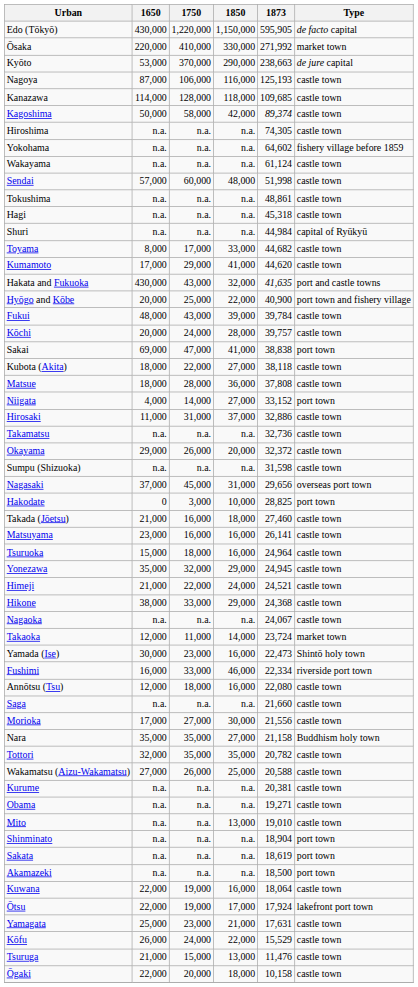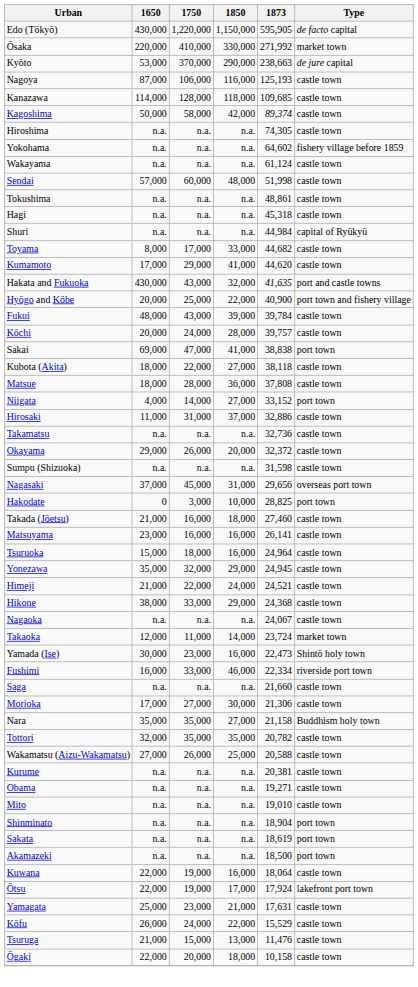- row: Annōtsu (Tsu) | 12,000 | 18,000 | 16,000 | 22,080 | castle town
Morioka | 1873: 21,556 -> 21,306
Mito | 1850: 13,000 -> n.a.
